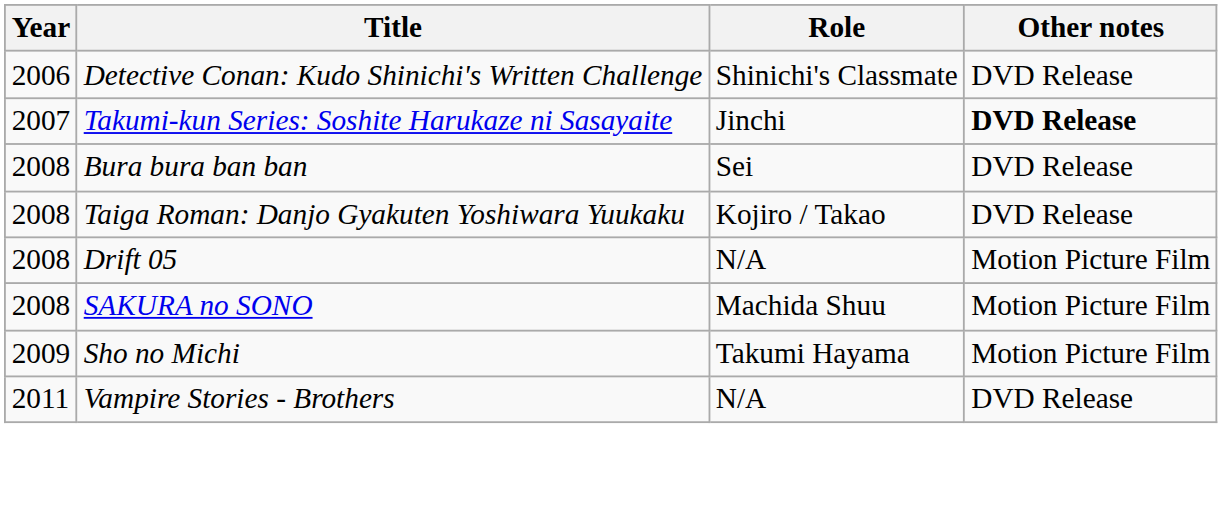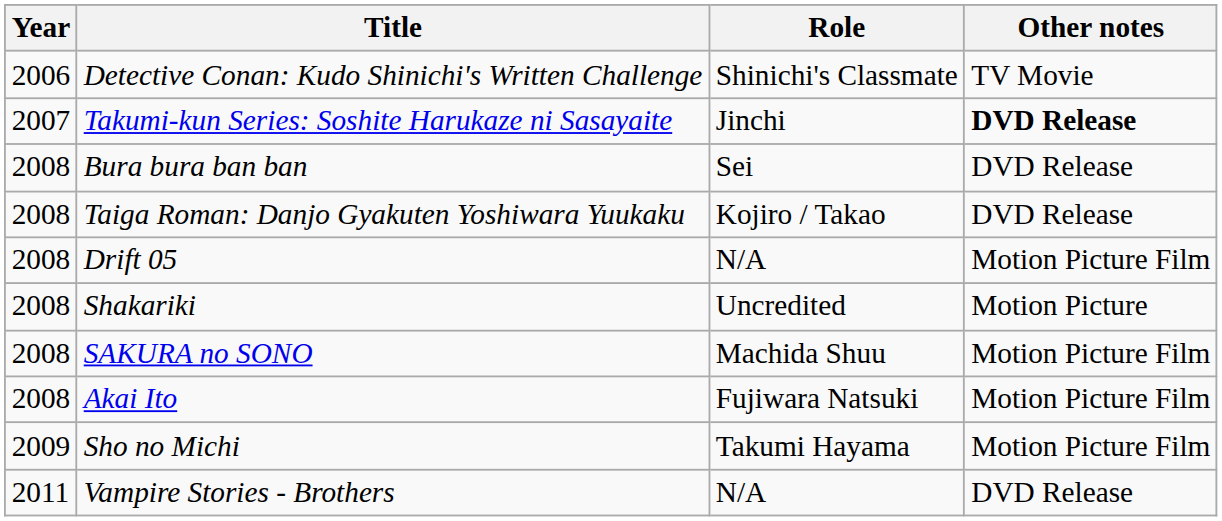Detective Conan: Kudo Shinichi's Written Challenge | Other notes: DVD Release -> TV Movie
+ row: 2008 | Shakariki | Uncredited | Motion Picture
+ row: 2008 | Akai Ito | Fujiwara Natsuki | Motion Picture Film
